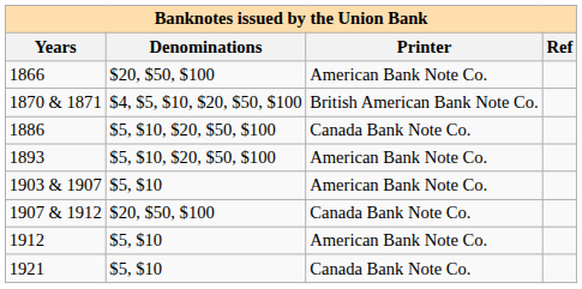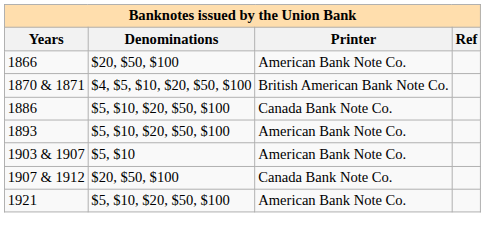- row: 1912 | $5, $10 | American Bank Note Co.
1921 | Denominations: $5, $10 -> $5, $10, $20, $50, $100
1921 | Printer: Canada Bank Note Co. -> American Bank Note Co.
